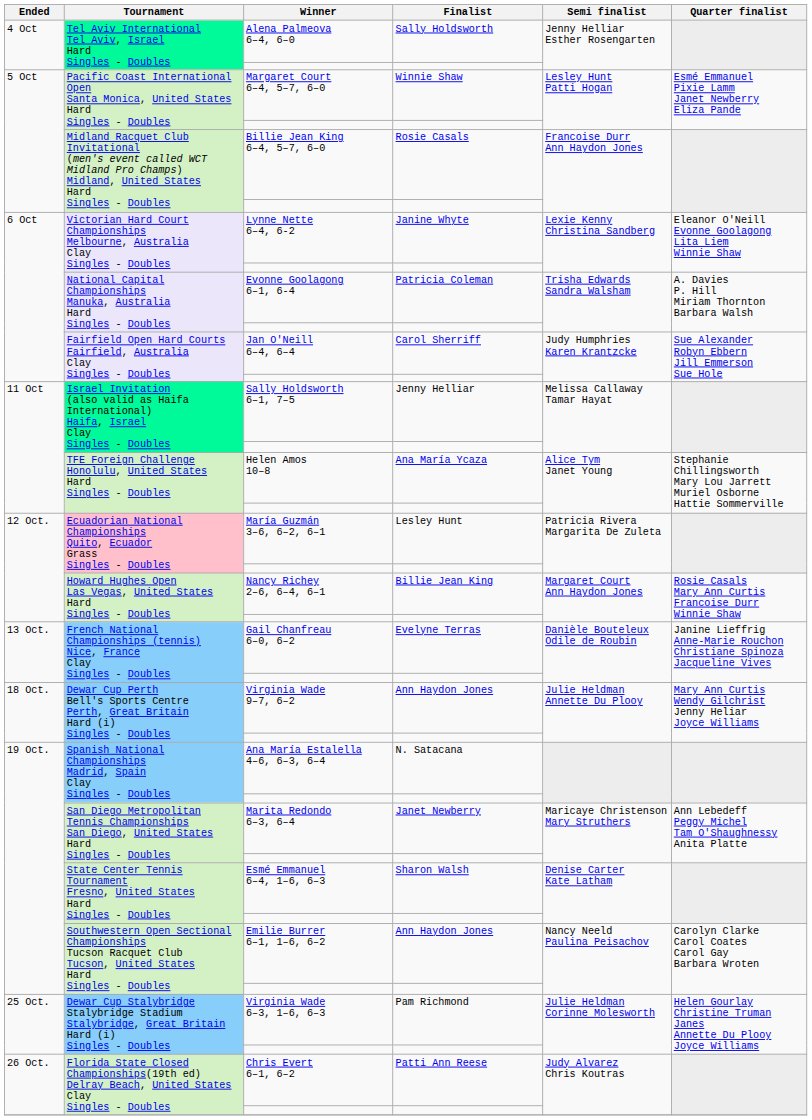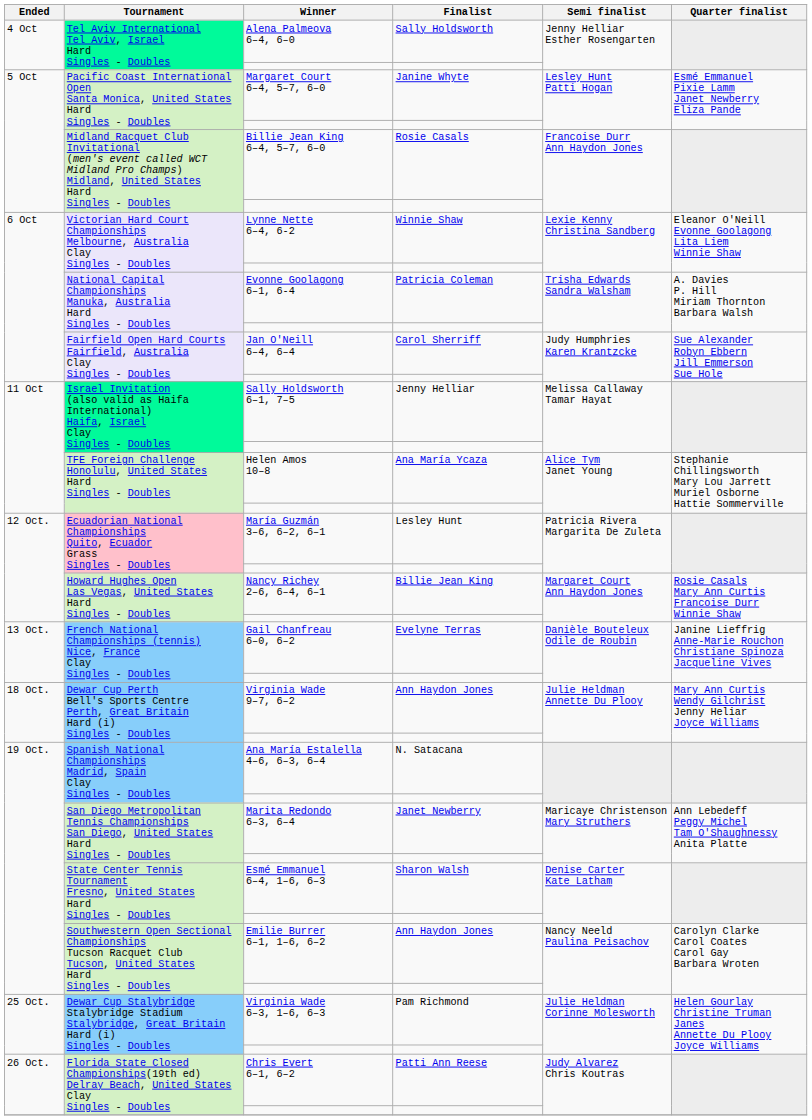Margaret Court 6–4, 5–7, 6–0 | Finalist: Winnie Shaw -> Janine Whyte
Lynne Nette 6–4, 6-2 | Finalist: Janine Whyte -> Winnie Shaw
